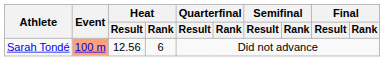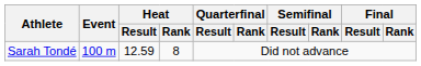Sarah Tondé | Event: lightsalmon background -> no background
Sarah Tondé | Heat / Result: 12.56 -> 12.59
Sarah Tondé | Heat / Rank: 6 -> 8
